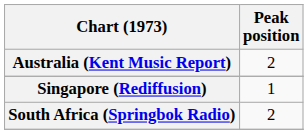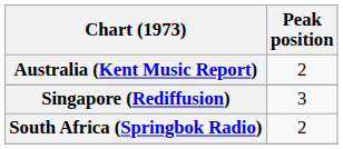Singapore (Rediffusion) | Peak position: 1 -> 3
